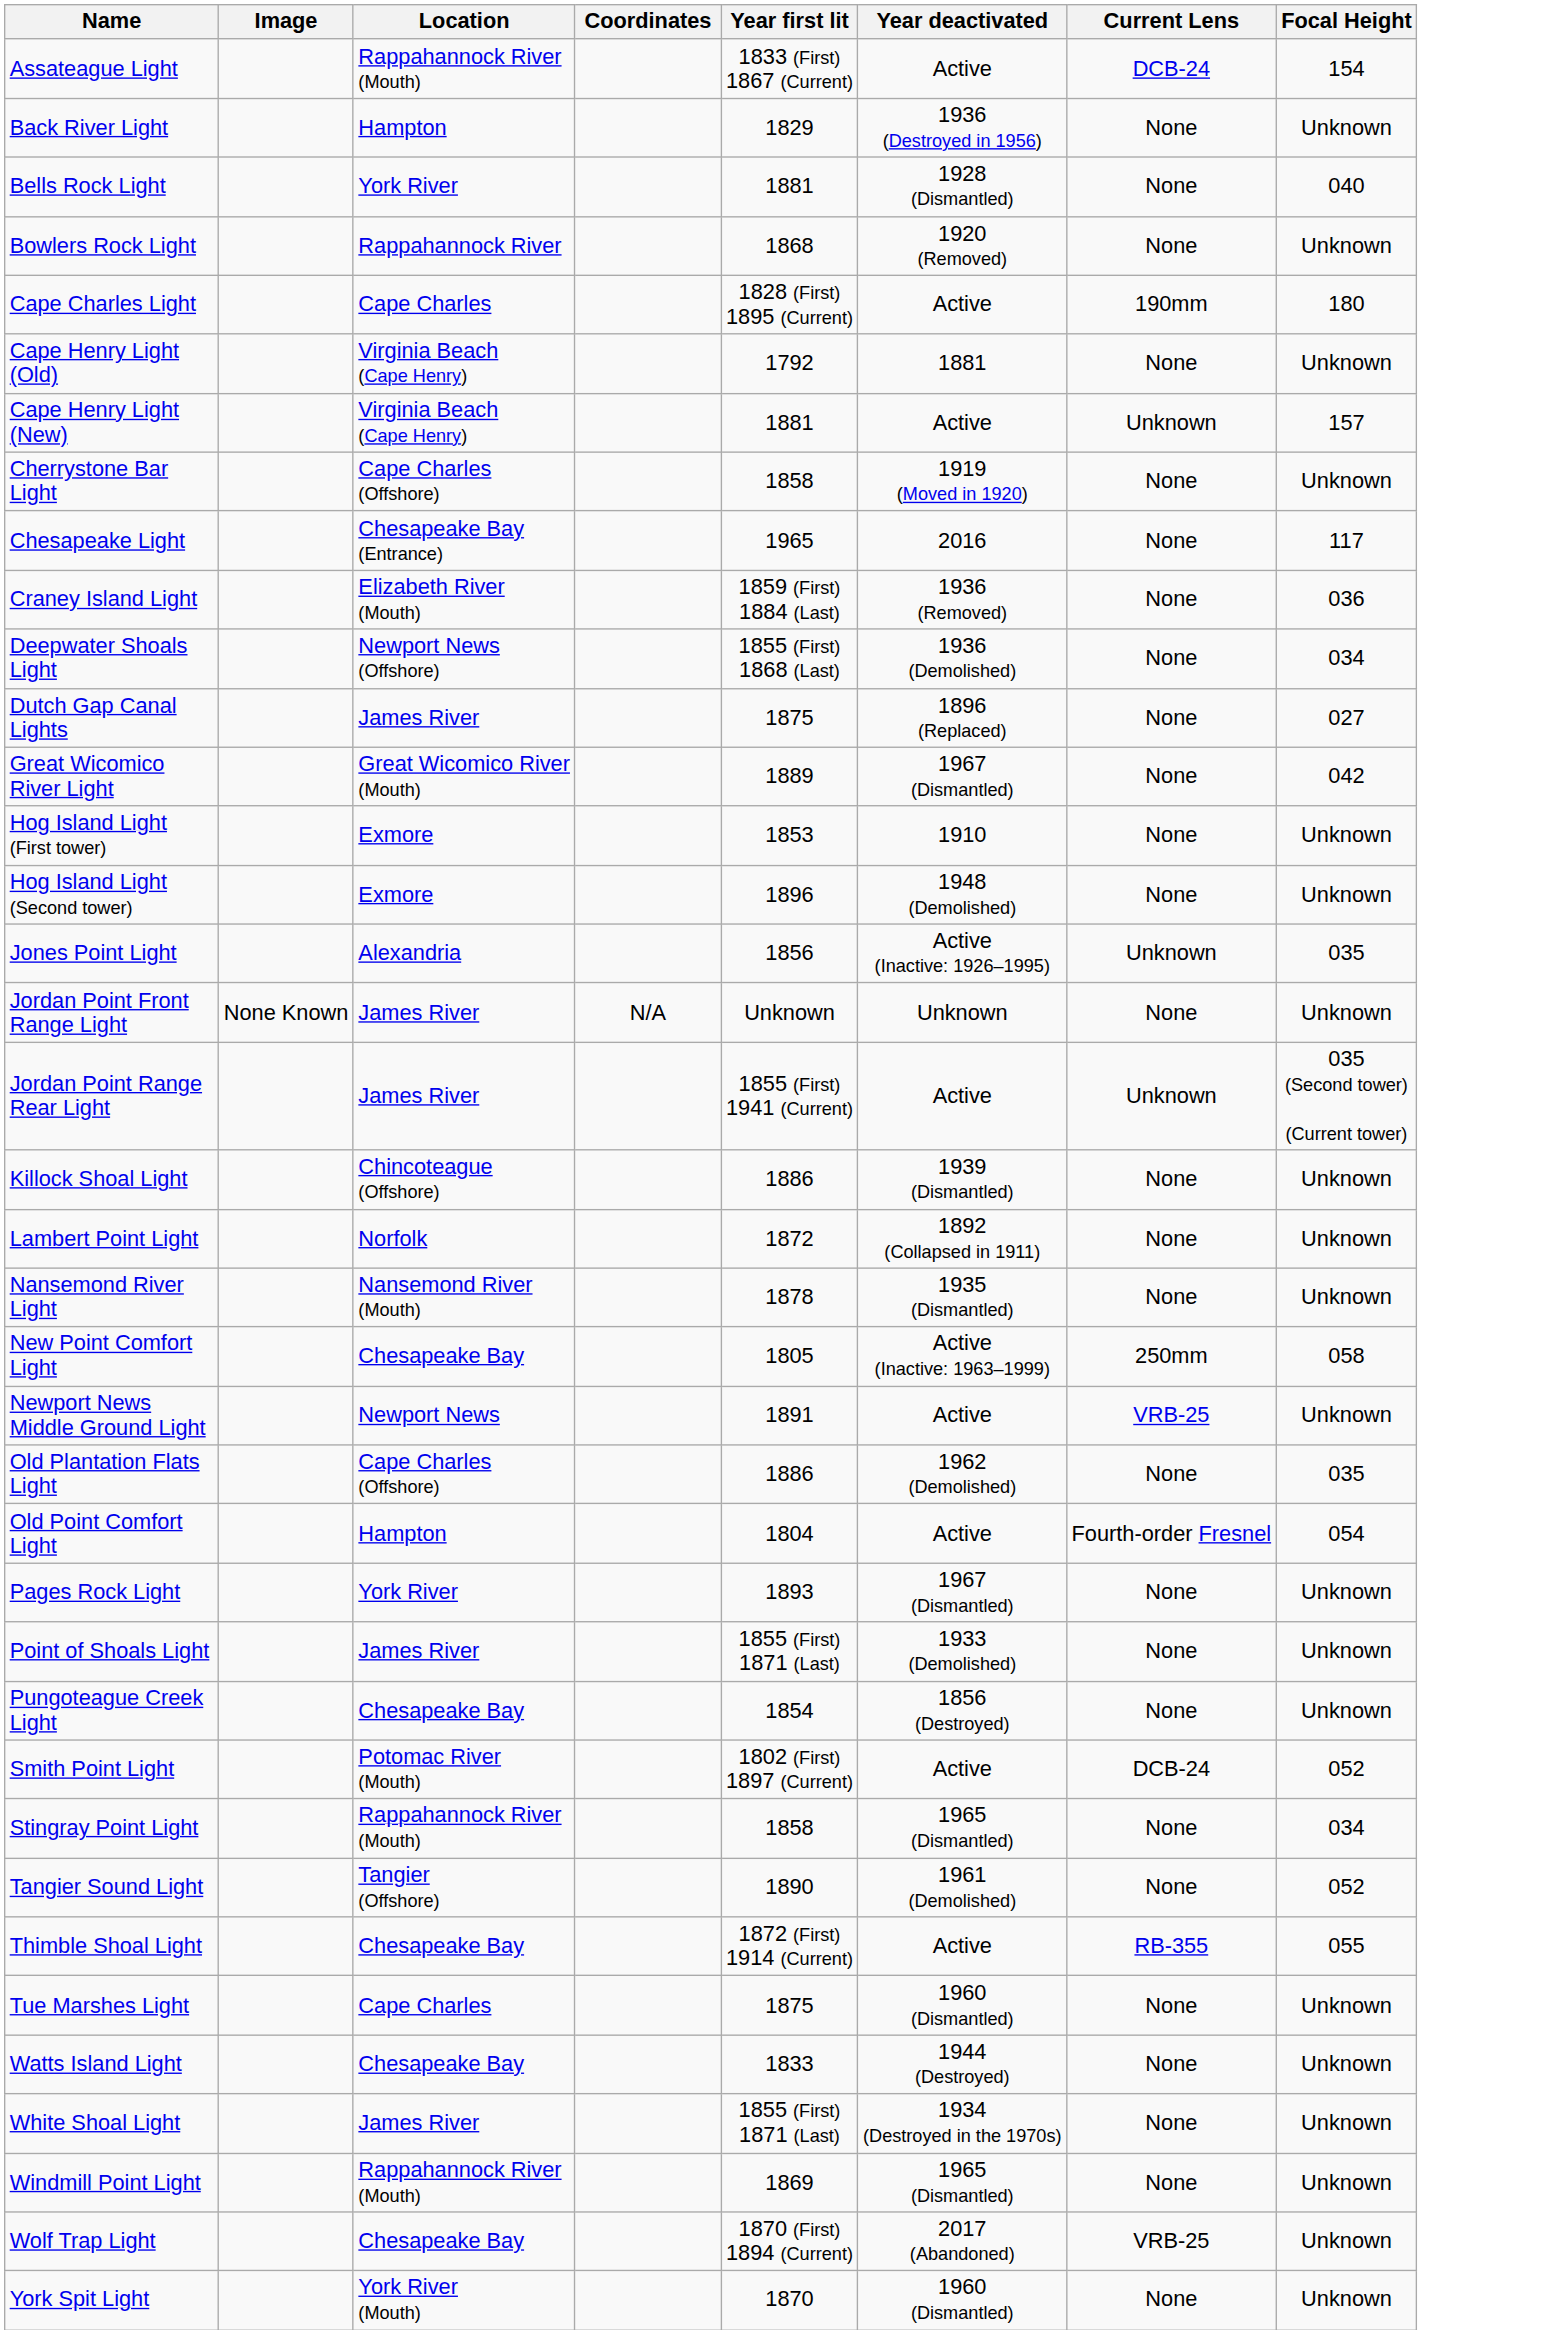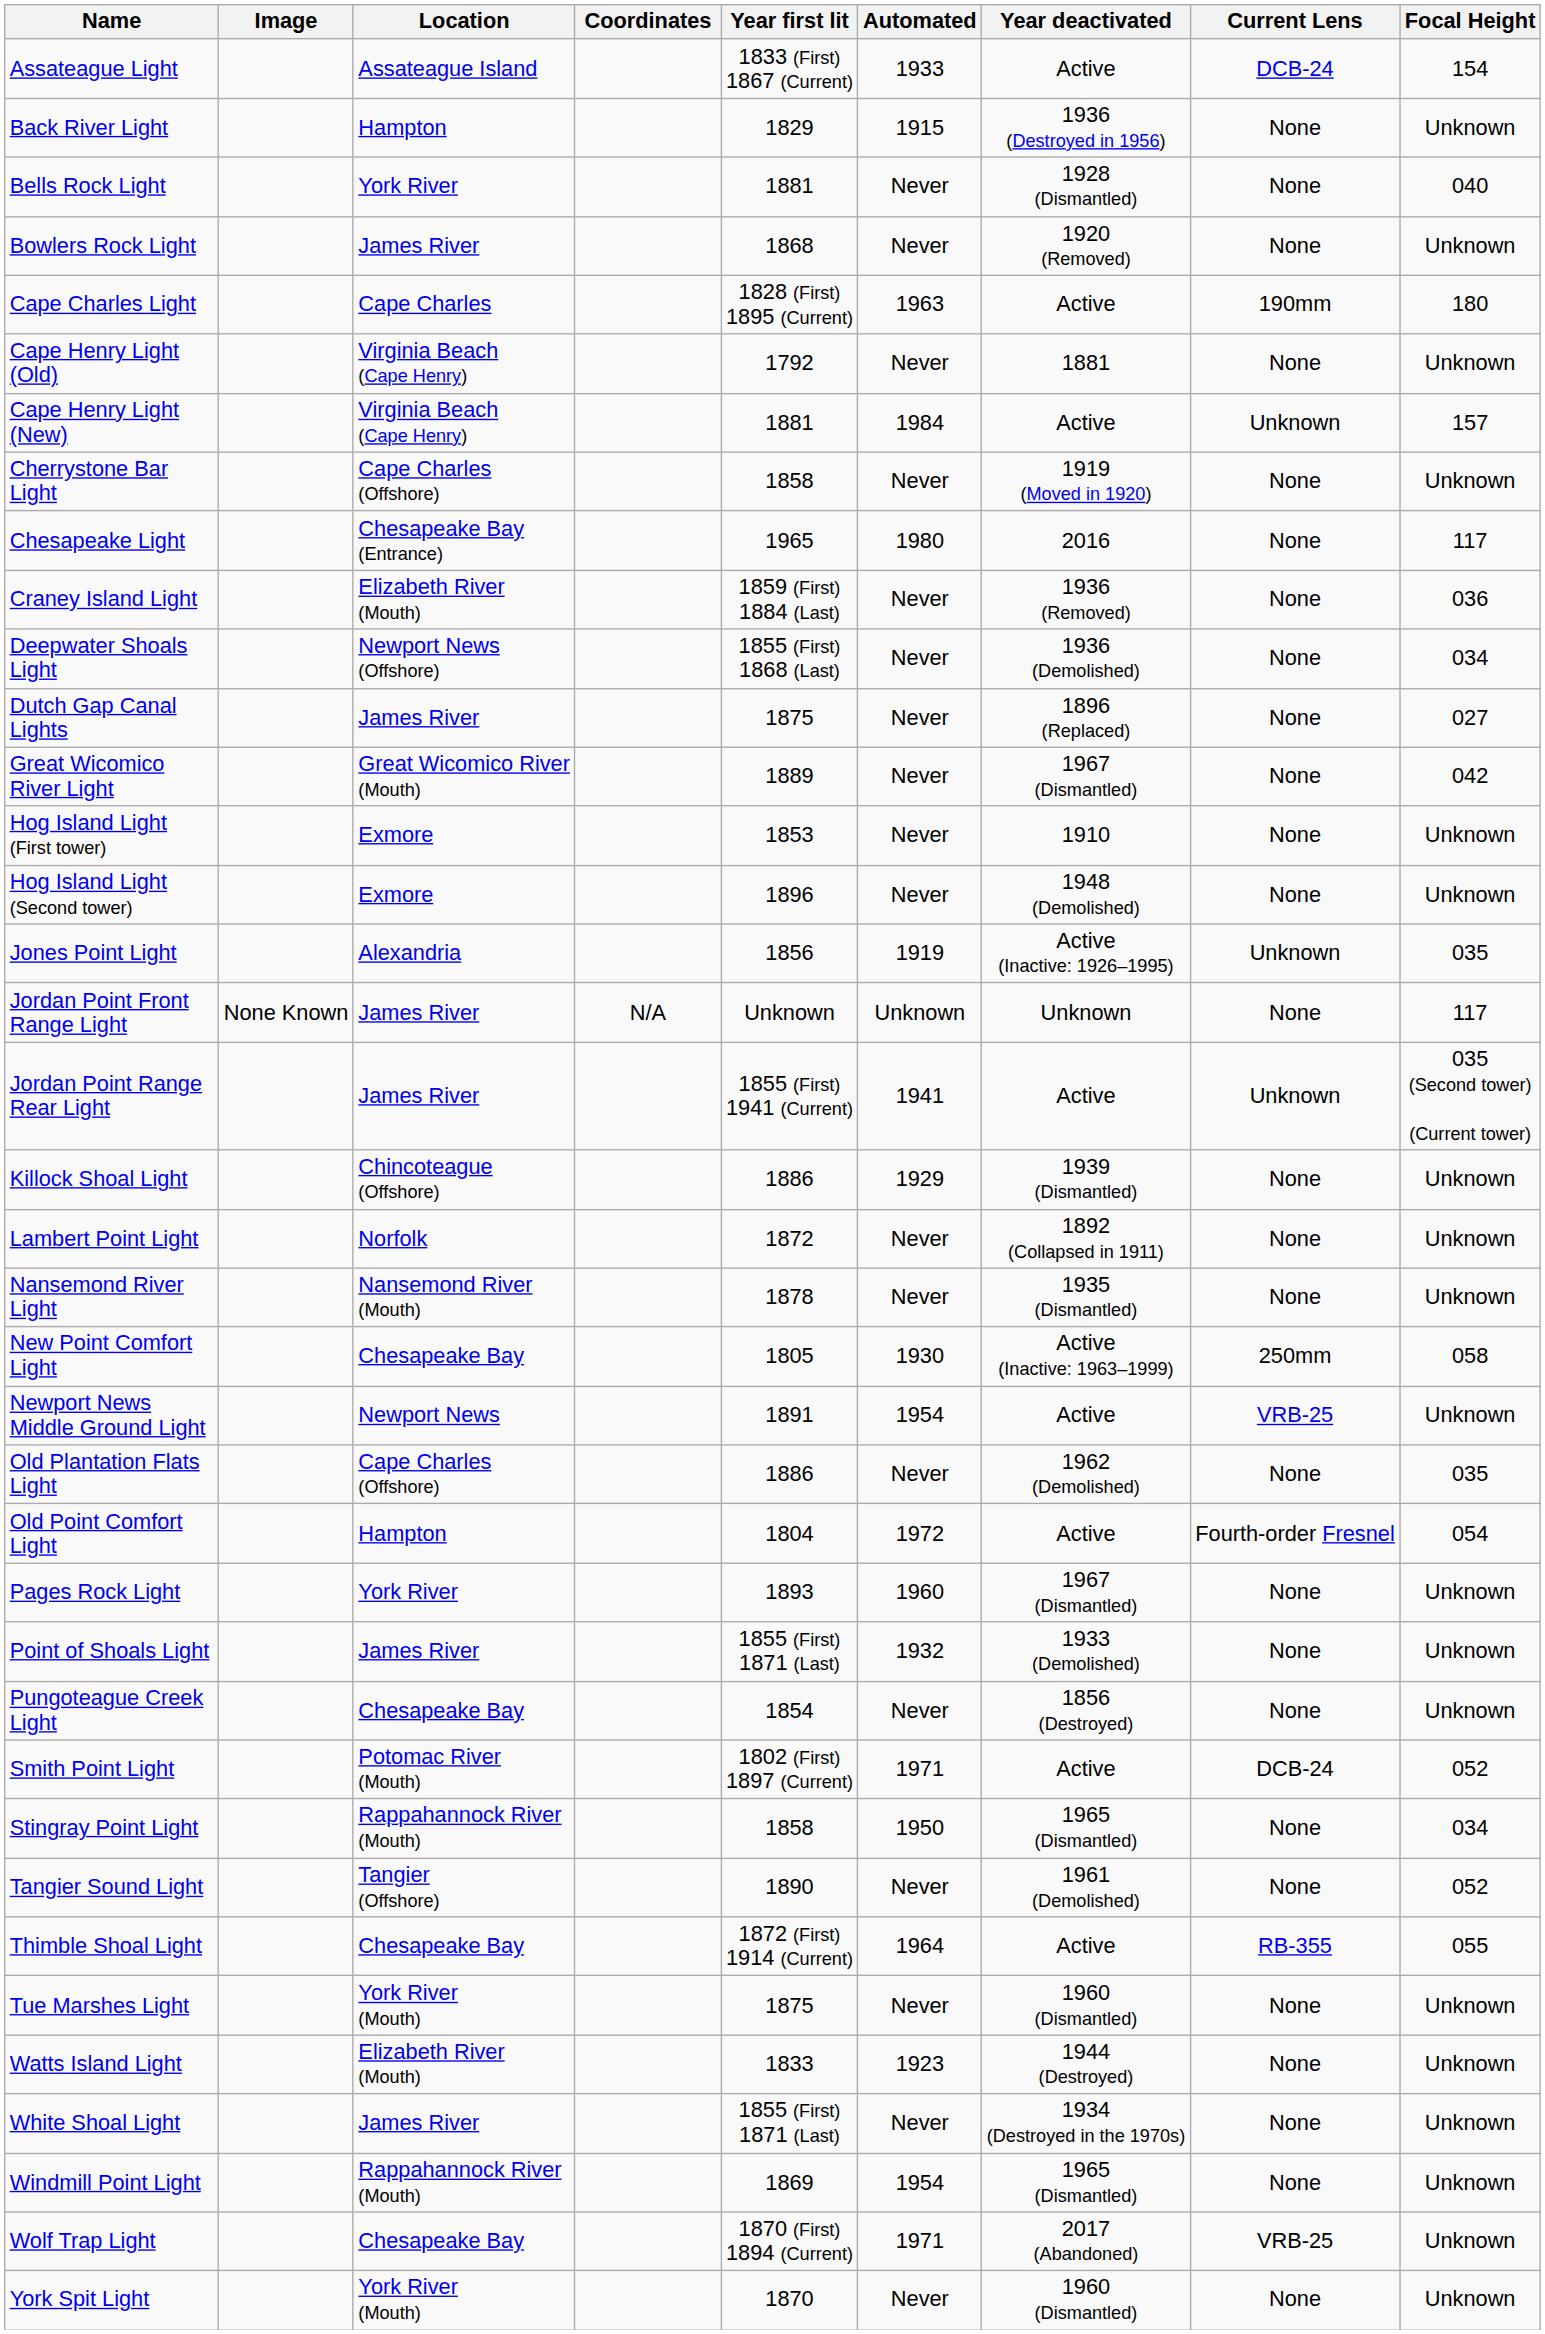+ column: Automated | 1933 | 1915 | Never | Never | 1963 | Never | 1984 | Never | 1980 | Never | Never | Never | Never | Never | Never | 1919 | Unknown | 1941 | 1929 | Never | Never | 1930 | 1954 | Never | 1972 | 1960 | 1932 | Never | 1971 | 1950 | Never | 1964 | Never | 1923 | Never | 1954 | 1971 | Never
Assateague Light | Location: Rappahannock River (Mouth) -> Assateague Island
Bowlers Rock Light | Location: Rappahannock River -> James River
Jordan Point Front Range Light | Focal Height: Unknown -> 117
Tue Marshes Light | Location: Cape Charles -> York River (Mouth)
Watts Island Light | Location: Chesapeake Bay -> Elizabeth River (Mouth)
